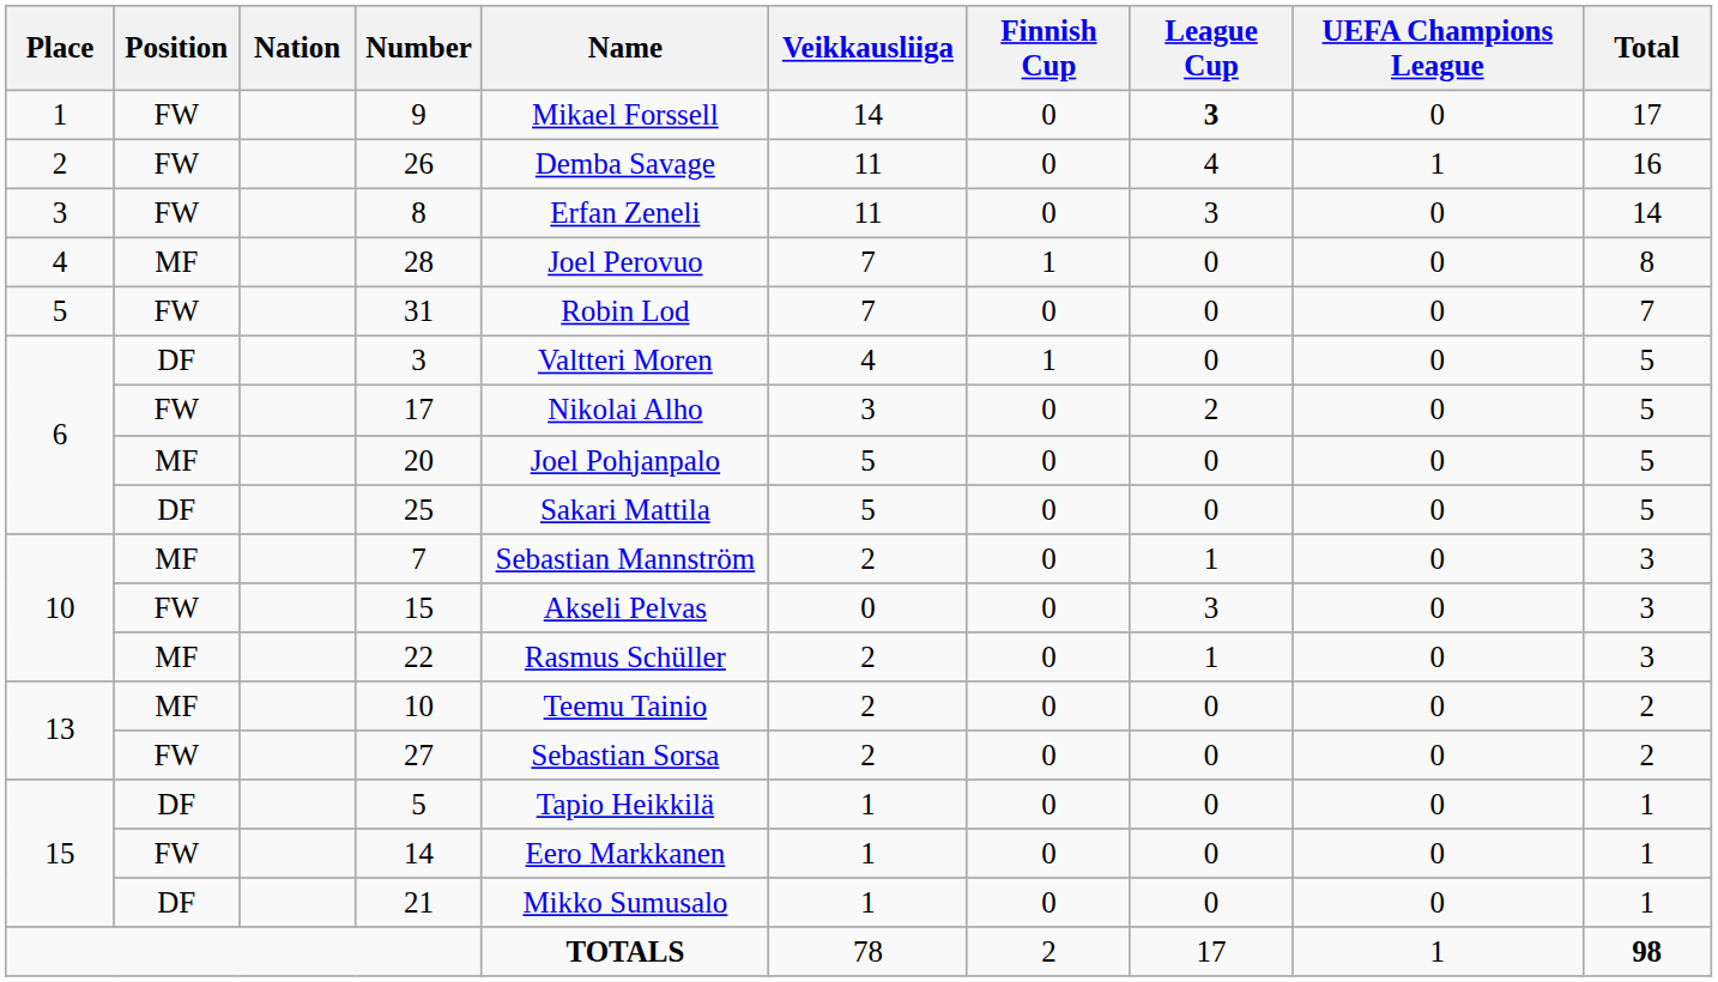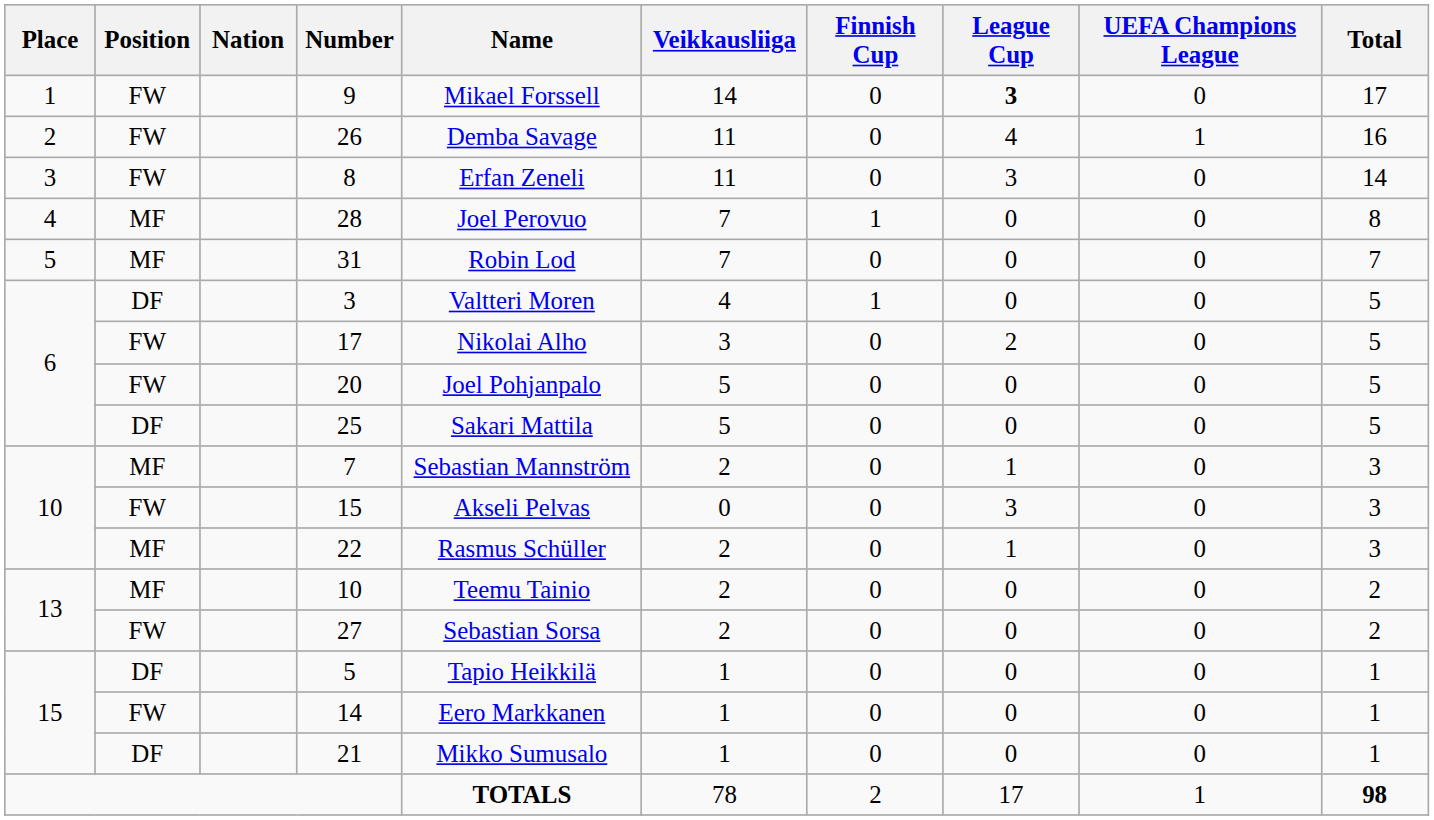31 | Position: FW -> MF
20 | Position: MF -> FW
